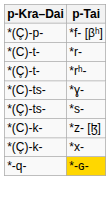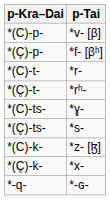+ row: *(C)-p- | *v- [β]
*-q- | p-Tai: gold background -> no background
